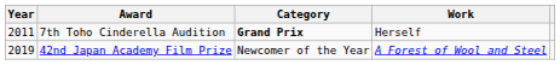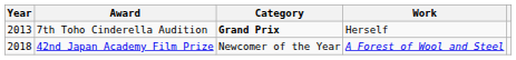7th Toho Cinderella Audition | Year: 2011 -> 2013
42nd Japan Academy Film Prize | Year: 2019 -> 2018
